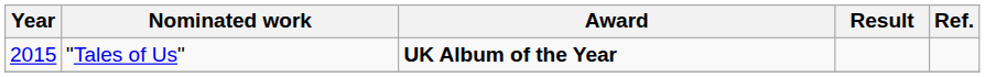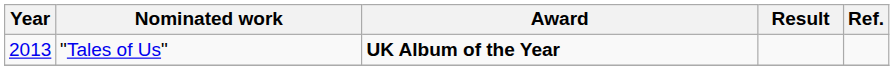"Tales of Us" | Year: 2015 -> 2013
